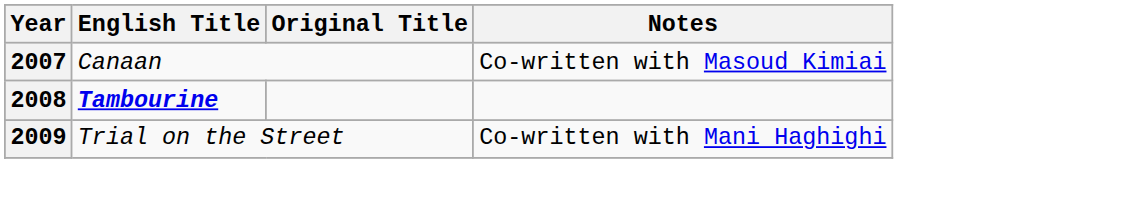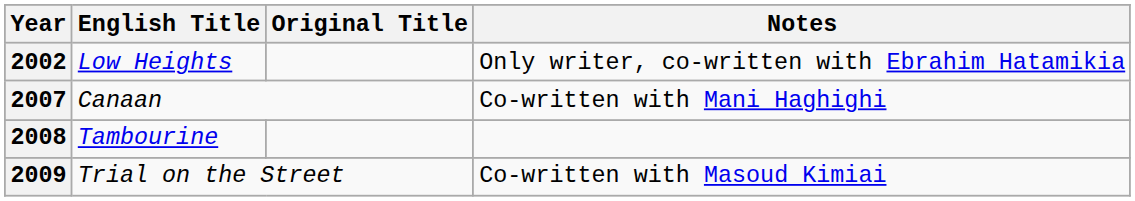+ row: 2002 | Low Heights | Only writer, co-written with Ebrahim Hatamikia
2007 | Notes: Co-written with Masoud Kimiai -> Co-written with Mani Haghighi
2008 | English Title: bold -> normal
2009 | Notes: Co-written with Mani Haghighi -> Co-written with Masoud Kimiai
